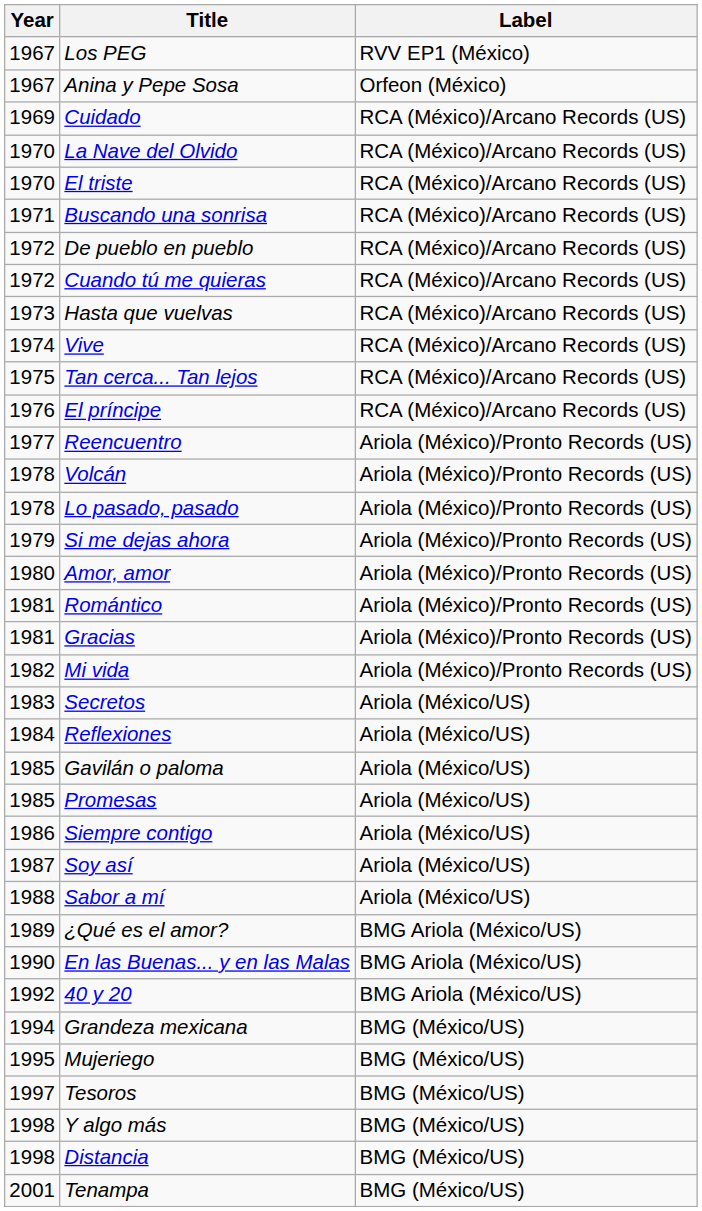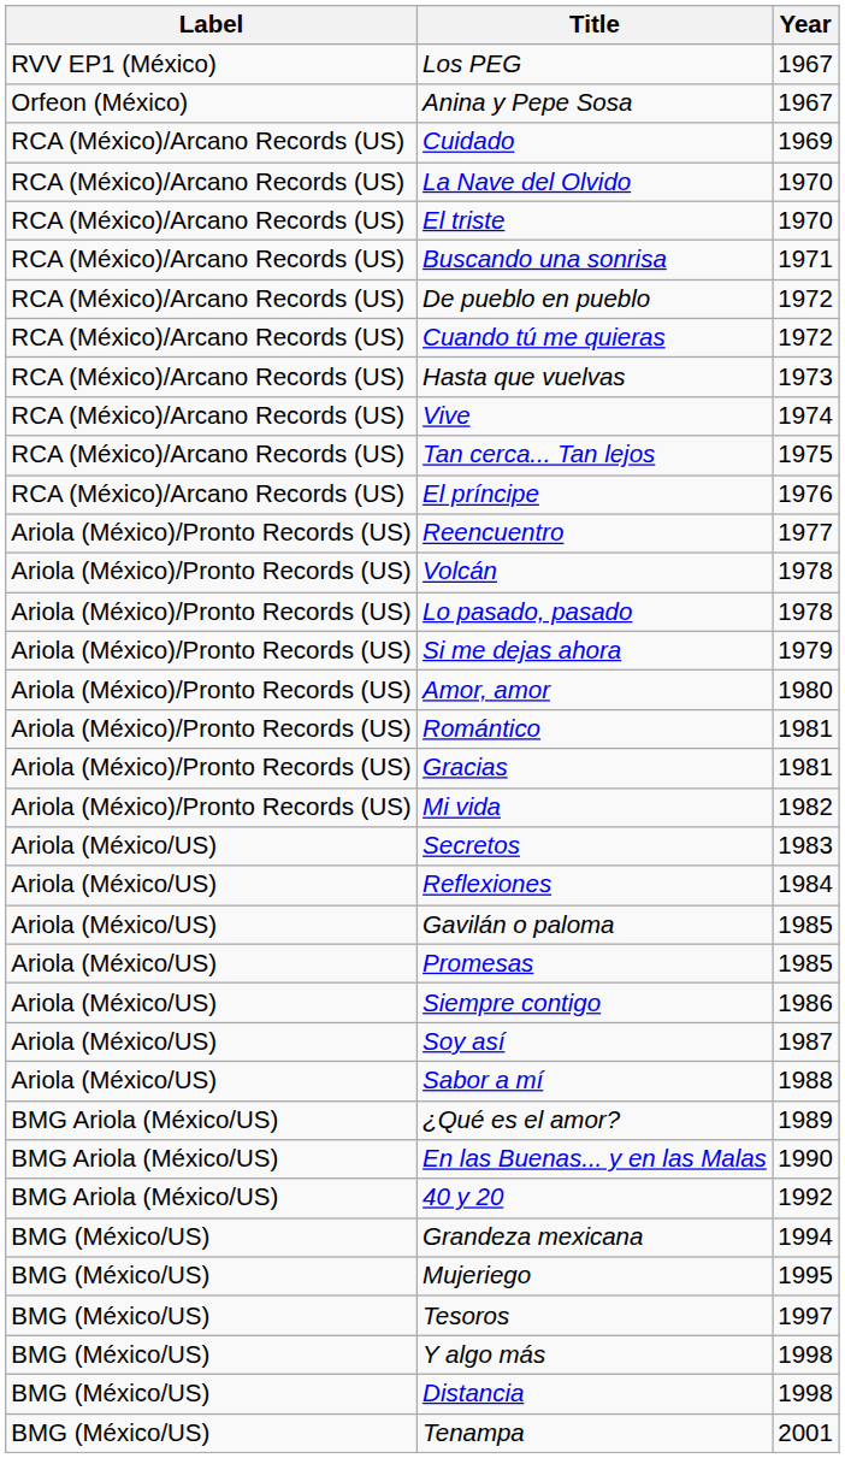columns swapped: Year <-> Label
